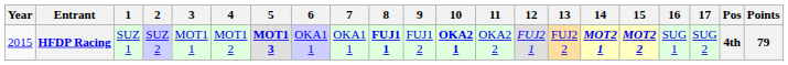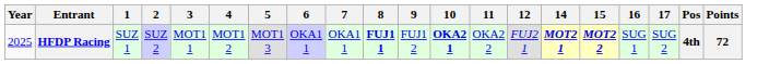- column: 13 | FUJ2 2
HFDP Racing | Year: 2015 -> 2025
HFDP Racing | 5: bold -> normal
HFDP Racing | Points: 79 -> 72
